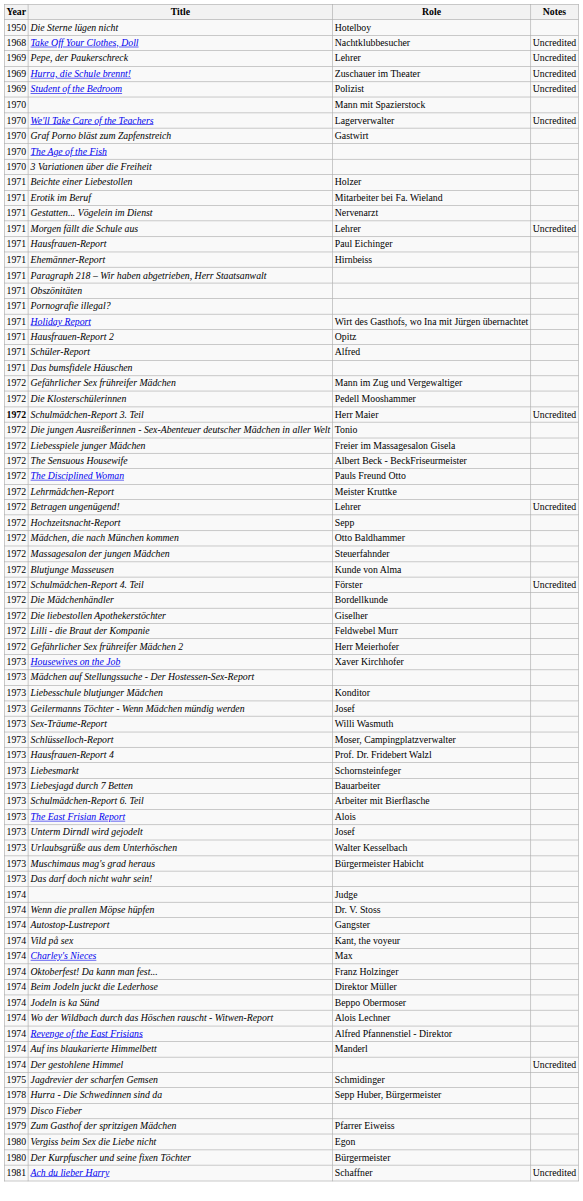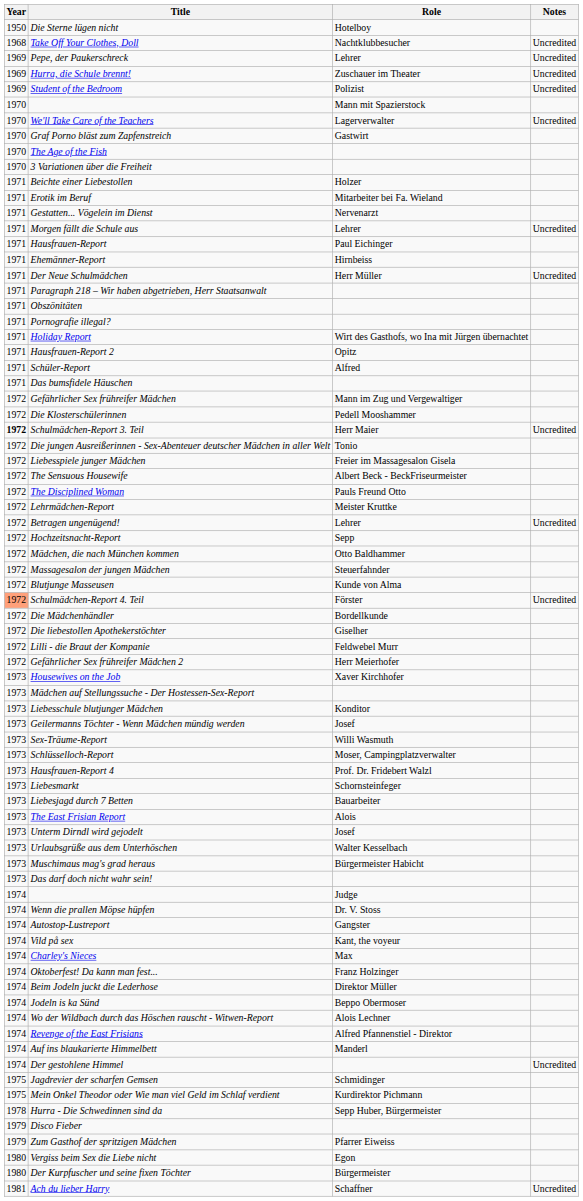+ row: 1971 | Der Neue Schulmädchen | Herr Müller | Uncredited
Schulmädchen-Report 4. Teil | Year: no background -> lightsalmon background
- row: 1973 | Schulmädchen-Report 6. Teil | Arbeiter mit Bierflasche
+ row: 1975 | Mein Onkel Theodor oder Wie man viel Geld im Schlaf verdient | Kurdirektor Pichmann
